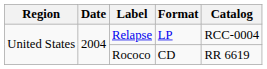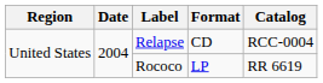Relapse | Format: LP -> CD
Rococo | Format: CD -> LP
